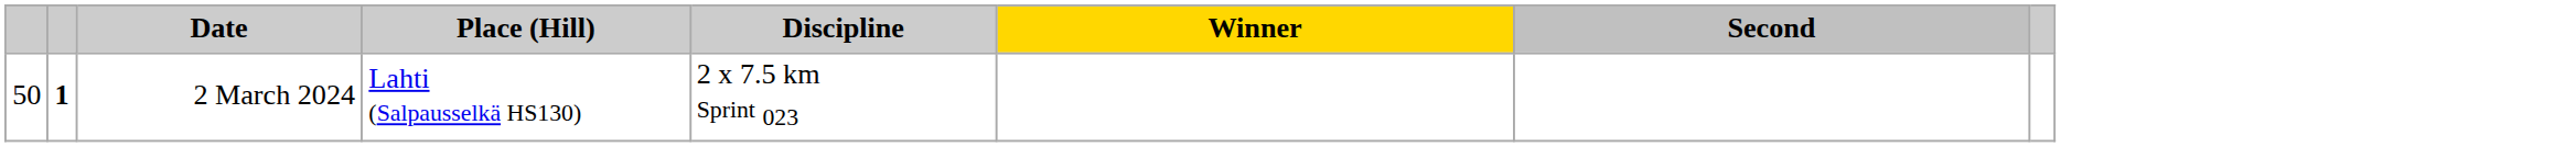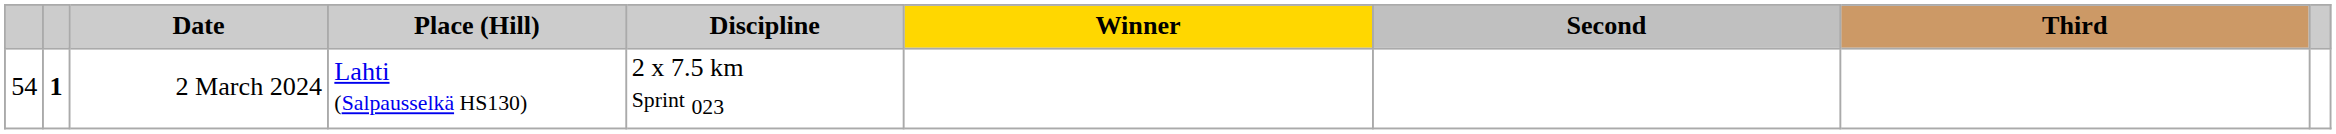+ column: Third
2 March 2024 | column 1: 50 -> 54
